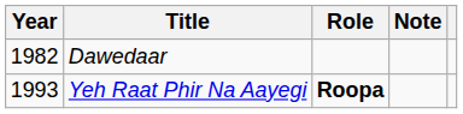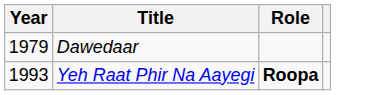- column: Note
Dawedaar | Year: 1982 -> 1979
